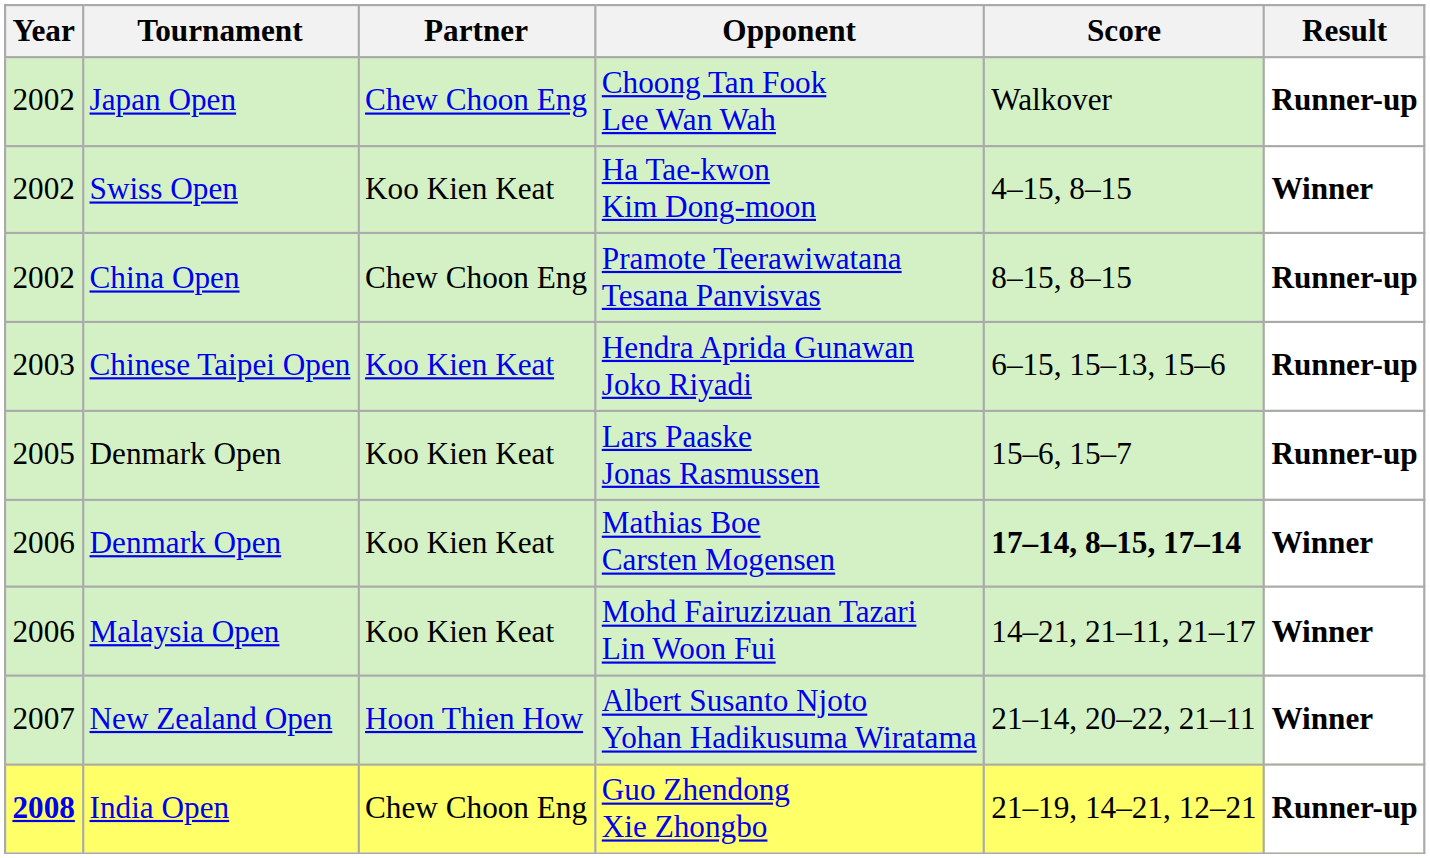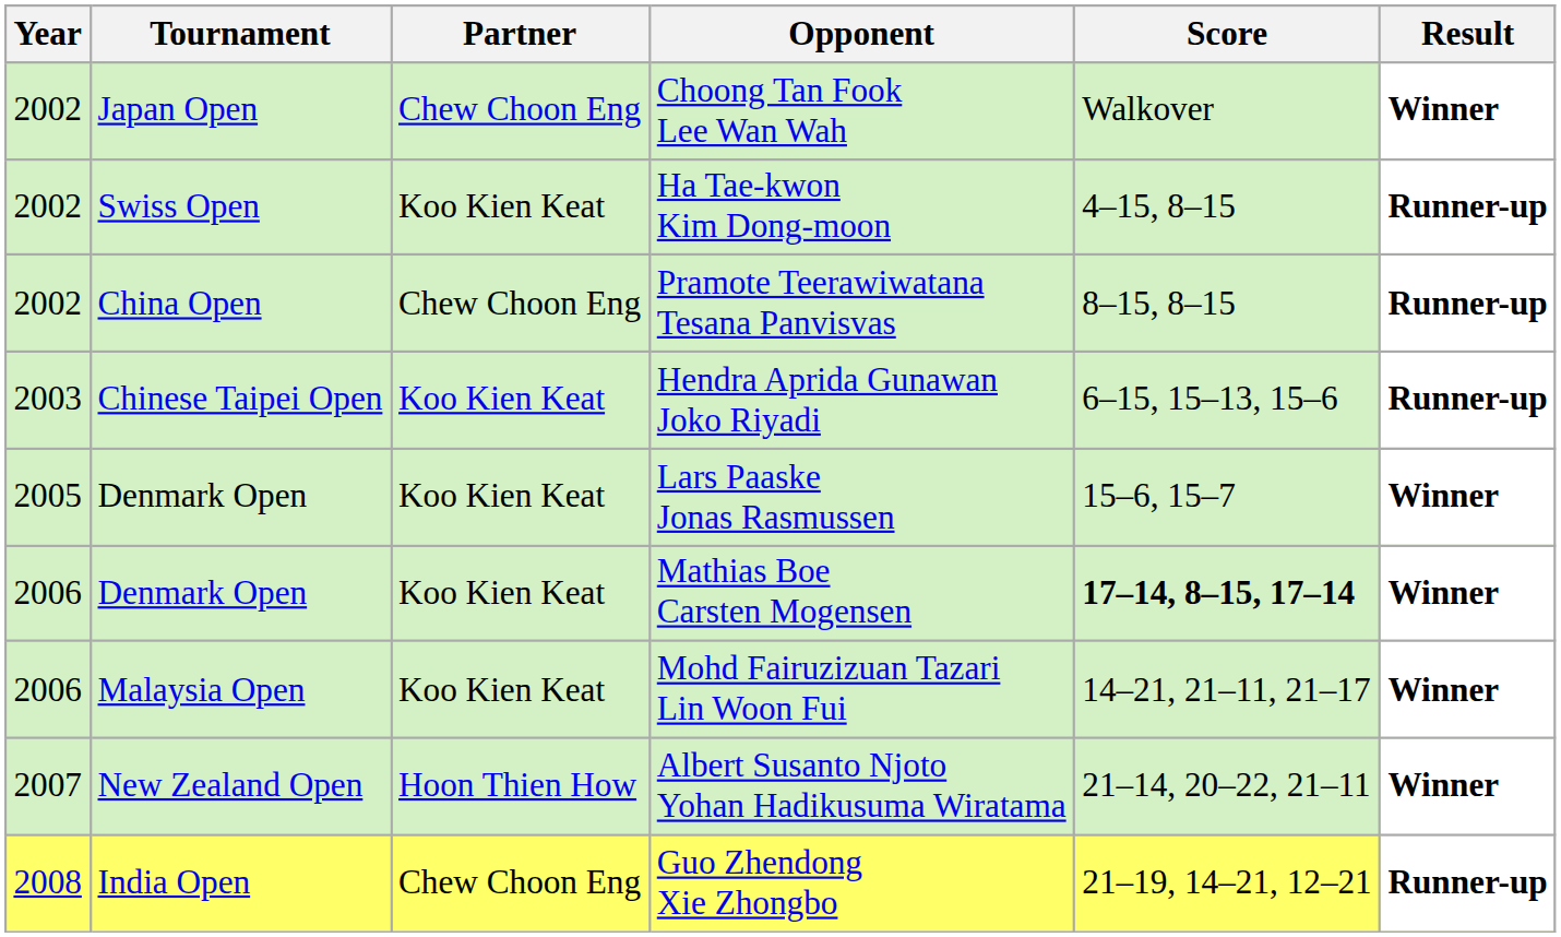Choong Tan Fook Lee Wan Wah | Result: Runner-up -> Winner
Ha Tae-kwon Kim Dong-moon | Result: Winner -> Runner-up
Lars Paaske Jonas Rasmussen | Result: Runner-up -> Winner
Guo Zhendong Xie Zhongbo | Year: bold -> normal
